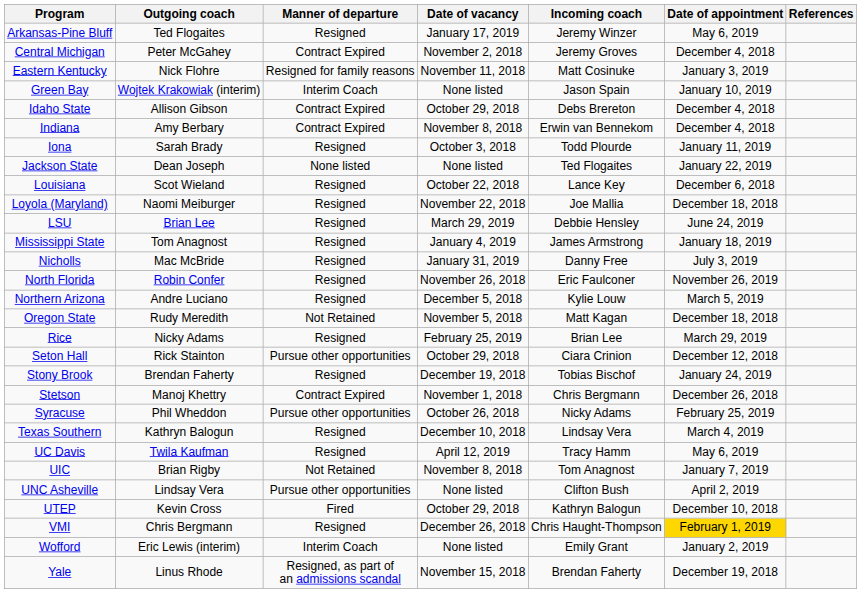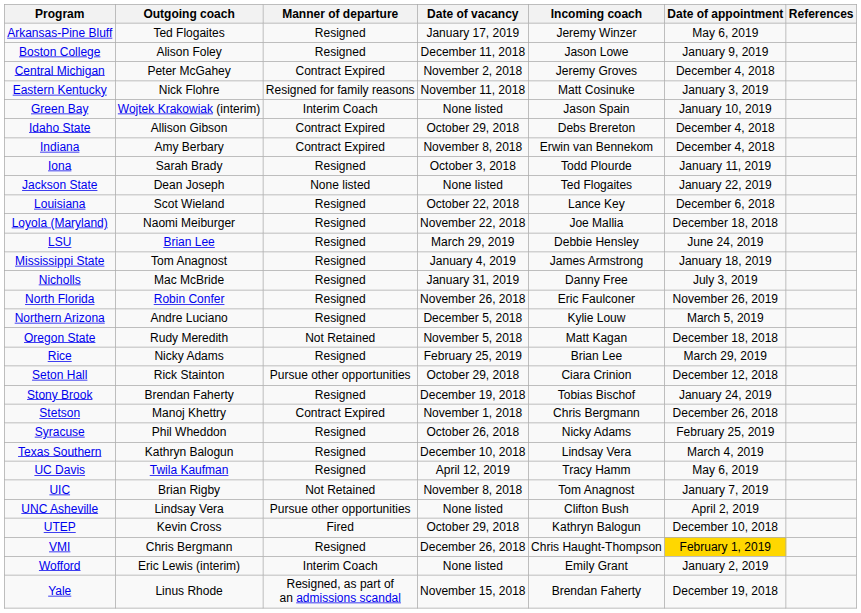+ row: Boston College | Alison Foley | Resigned | December 11, 2018 | Jason Lowe | January 9, 2019
Syracuse | Manner of departure: Pursue other opportunities -> Resigned
